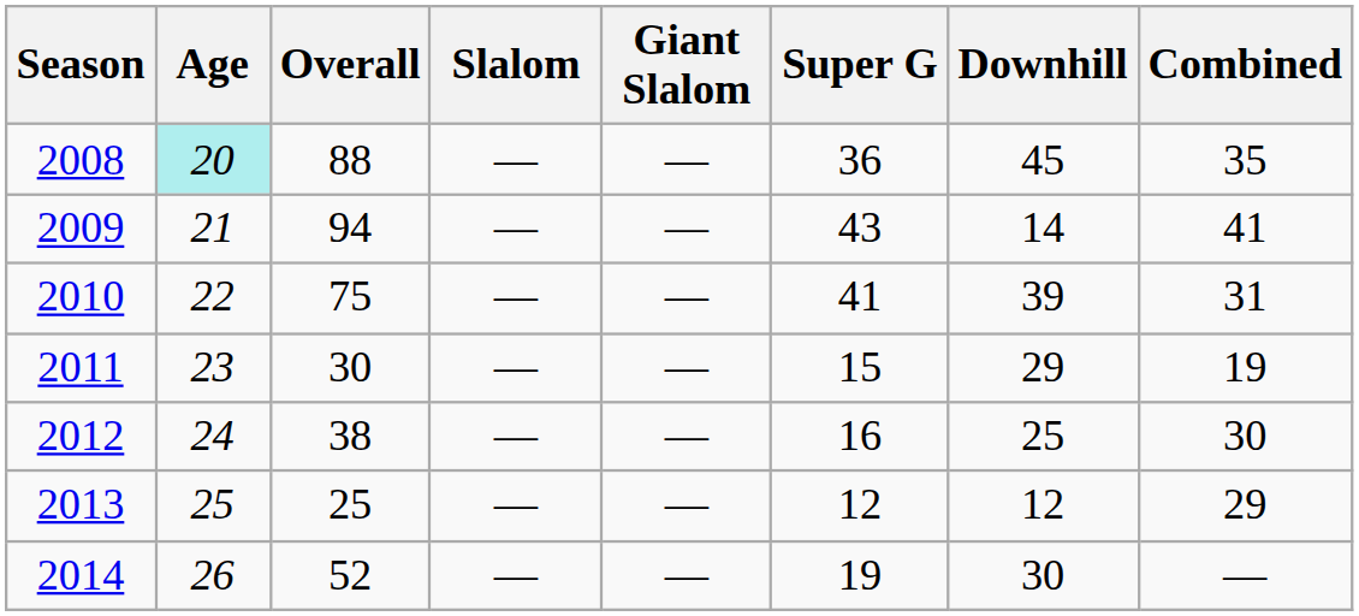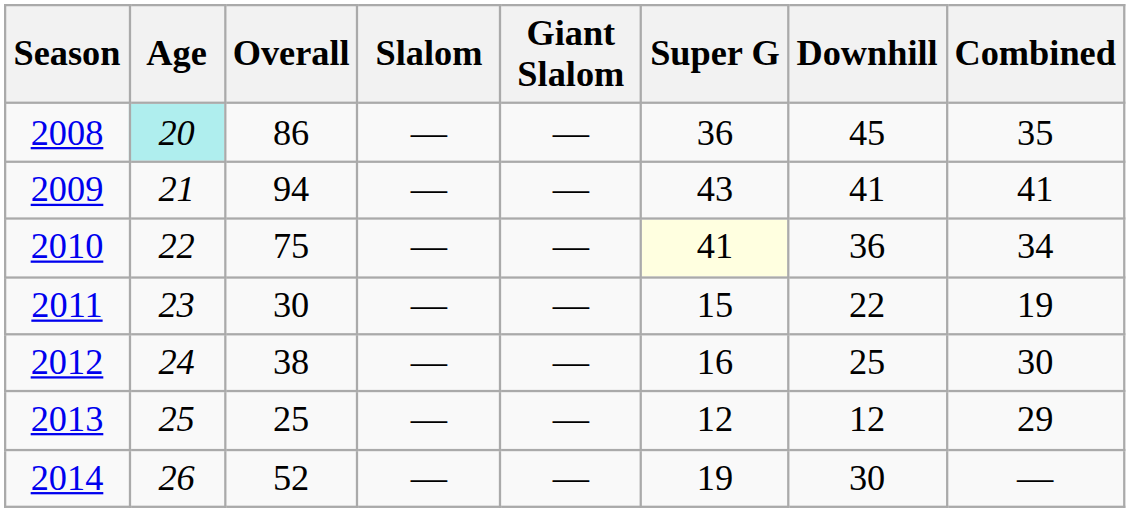2008 | Overall: 88 -> 86
2009 | Downhill: 14 -> 41
2010 | Super G: no background -> lightyellow background
2010 | Downhill: 39 -> 36
2010 | Combined: 31 -> 34
2011 | Downhill: 29 -> 22
